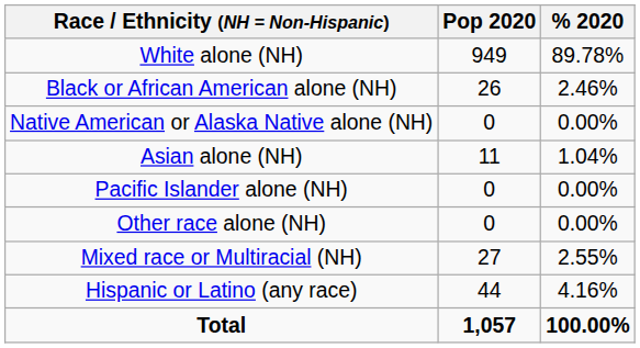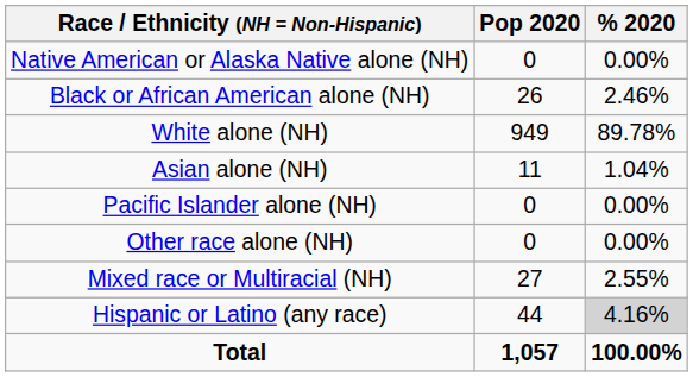rows swapped: White alone (NH) <-> Native American or Alaska Native alone (NH)
Hispanic or Latino (any race) | % 2020: no background -> lightgrey background
